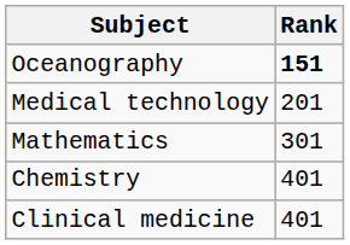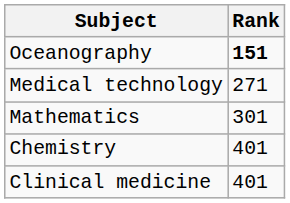Medical technology | Rank: 201 -> 271
